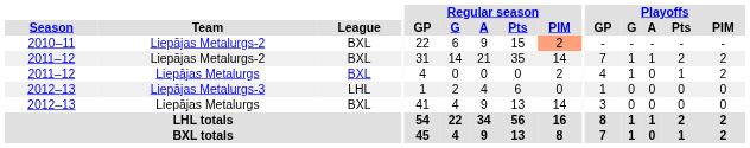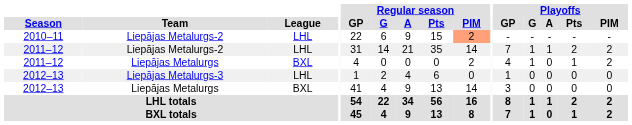2010–11 | League: BXL -> LHL
2011–12 / Liepājas Metalurgs-2 | League: BXL -> LHL
